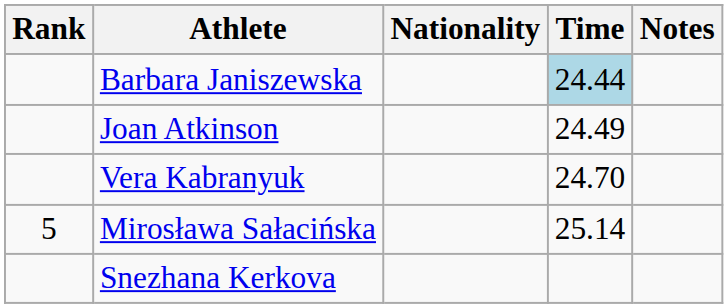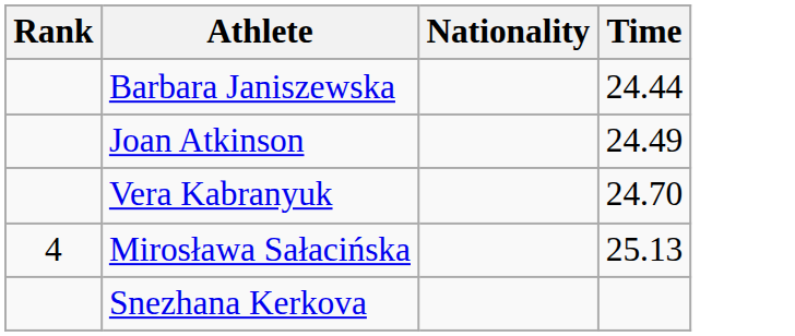- column: Notes
Barbara Janiszewska | Time: lightblue background -> no background
Mirosława Sałacińska | Rank: 5 -> 4
Mirosława Sałacińska | Time: 25.14 -> 25.13
